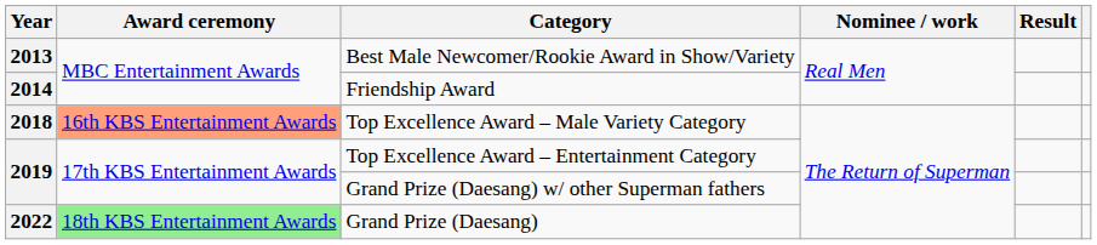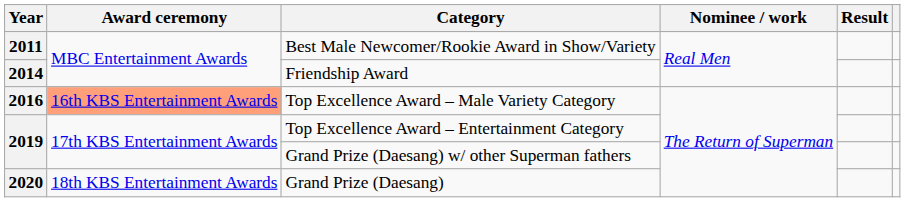Best Male Newcomer/Rookie Award in Show/Variety | Year: 2013 -> 2011
Top Excellence Award – Male Variety Category | Year: 2018 -> 2016
Grand Prize (Daesang) | Year: 2022 -> 2020
Grand Prize (Daesang) | Award ceremony: lightgreen background -> no background
